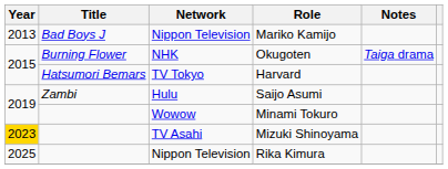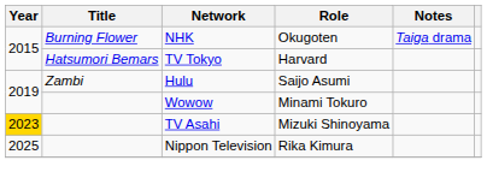- row: 2013 | Bad Boys J | Nippon Television | Mariko Kamijo
